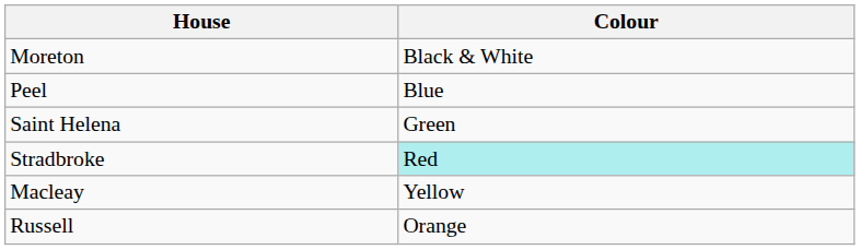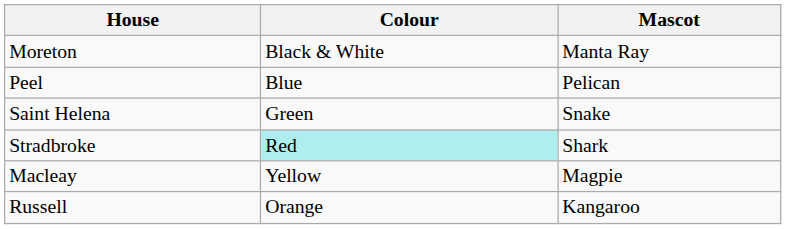+ column: Mascot | Manta Ray | Pelican | Snake | Shark | Magpie | Kangaroo
